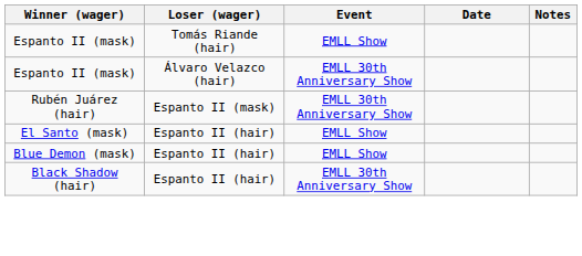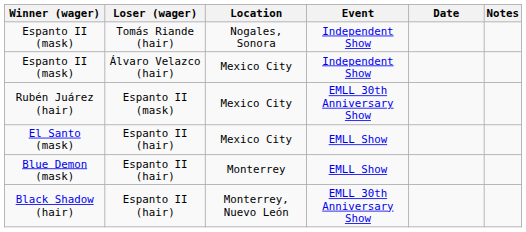+ column: Location | Nogales, Sonora | Mexico City | Mexico City | Mexico City | Monterrey | Monterrey, Nuevo León
Espanto II (mask) / Tomás Riande (hair) | Event: EMLL Show -> Independent Show
Espanto II (mask) / Álvaro Velazco (hair) | Event: EMLL 30th Anniversary Show -> Independent Show
